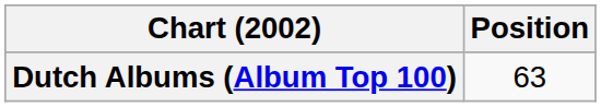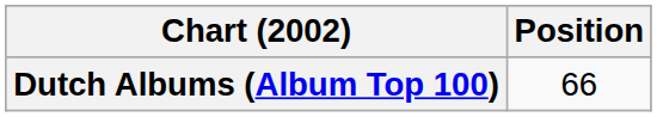Dutch Albums (Album Top 100) | Position: 63 -> 66
